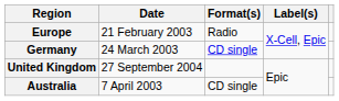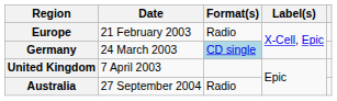Germany | Format(s): no background -> lightblue background
United Kingdom | Date: 27 September 2004 -> 7 April 2003
Australia | Date: 7 April 2003 -> 27 September 2004
Australia | Format(s): CD single -> Radio
